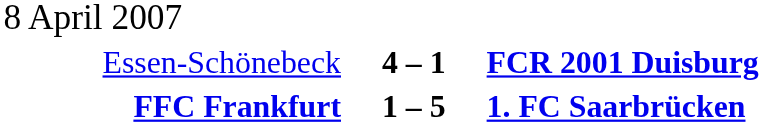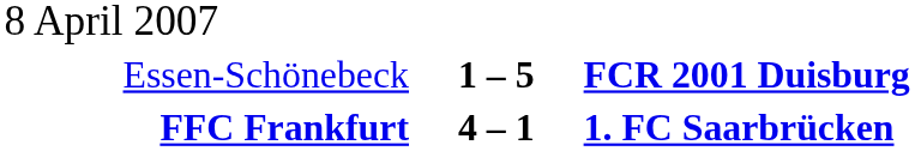Essen-Schönebeck | column 2: 4 – 1 -> 1 – 5
FFC Frankfurt | column 2: 1 – 5 -> 4 – 1
